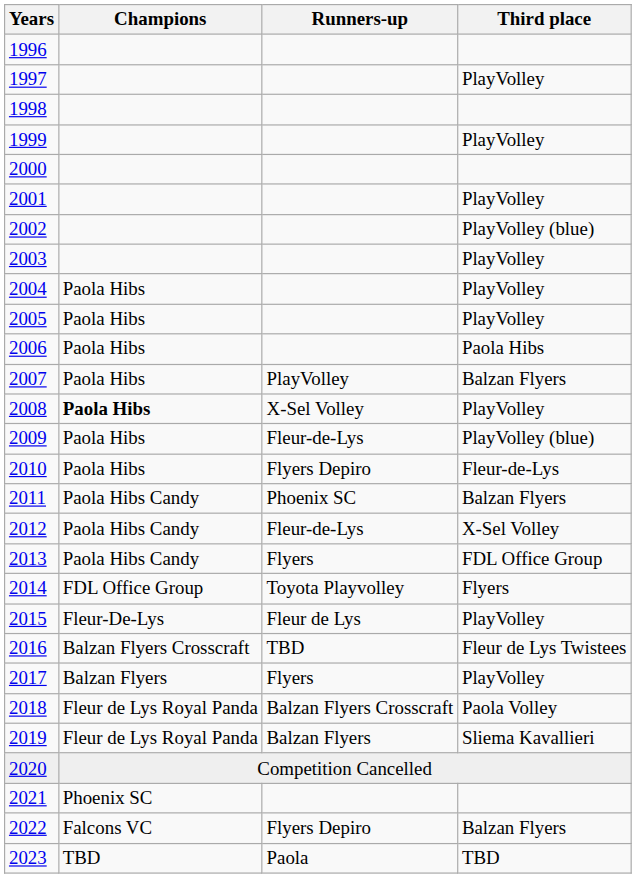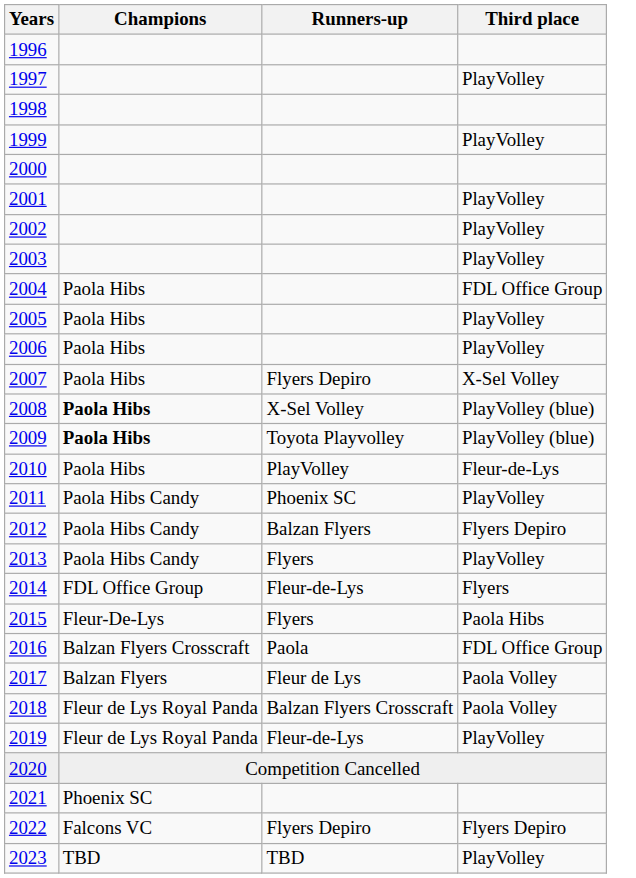2002 | Third place: PlayVolley (blue) -> PlayVolley
2004 | Third place: PlayVolley -> FDL Office Group
2006 | Third place: Paola Hibs -> PlayVolley
2007 | Runners-up: PlayVolley -> Flyers Depiro
2007 | Third place: Balzan Flyers -> X-Sel Volley
2008 | Third place: PlayVolley -> PlayVolley (blue)
2009 | Champions: normal -> bold
2009 | Runners-up: Fleur-de-Lys -> Toyota Playvolley
2010 | Runners-up: Flyers Depiro -> PlayVolley
2011 | Third place: Balzan Flyers -> PlayVolley
2012 | Runners-up: Fleur-de-Lys -> Balzan Flyers
2012 | Third place: X-Sel Volley -> Flyers Depiro
2013 | Third place: FDL Office Group -> PlayVolley
2014 | Runners-up: Toyota Playvolley -> Fleur-de-Lys
2015 | Runners-up: Fleur de Lys -> Flyers
2015 | Third place: PlayVolley -> Paola Hibs
2016 | Runners-up: TBD -> Paola
2016 | Third place: Fleur de Lys Twistees -> FDL Office Group
2017 | Runners-up: Flyers -> Fleur de Lys
2017 | Third place: PlayVolley -> Paola Volley
2019 | Runners-up: Balzan Flyers -> Fleur-de-Lys
2019 | Third place: Sliema Kavallieri -> PlayVolley
2022 | Third place: Balzan Flyers -> Flyers Depiro
2023 | Runners-up: Paola -> TBD
2023 | Third place: TBD -> PlayVolley
